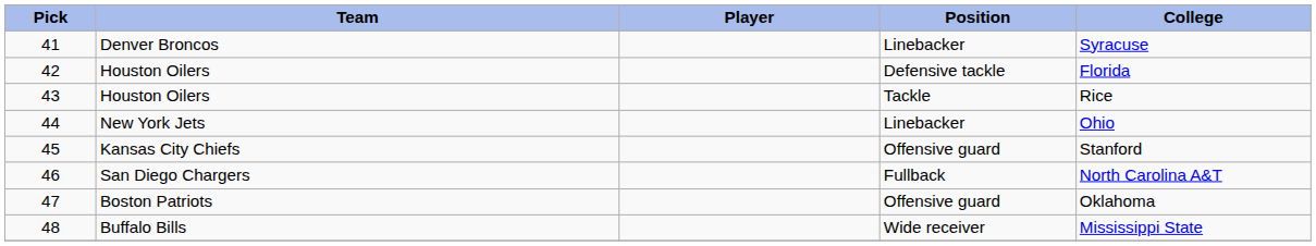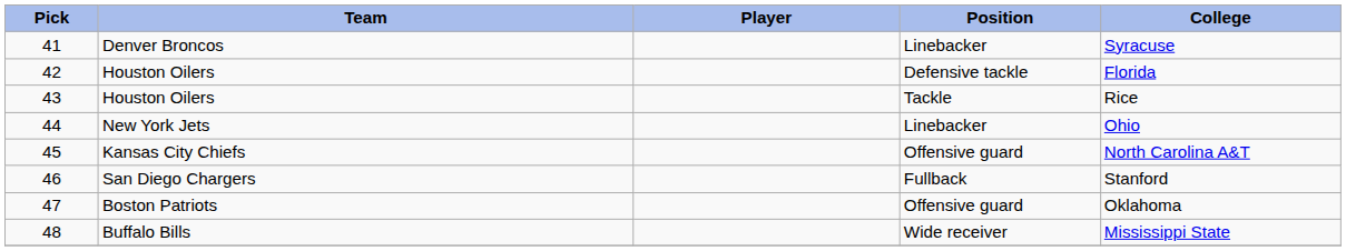45 | College: Stanford -> North Carolina A&T
46 | College: North Carolina A&T -> Stanford
